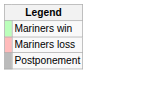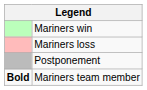+ row: Bold | Mariners team member
